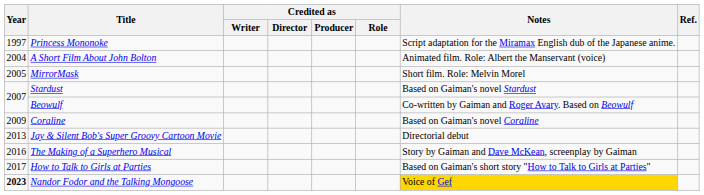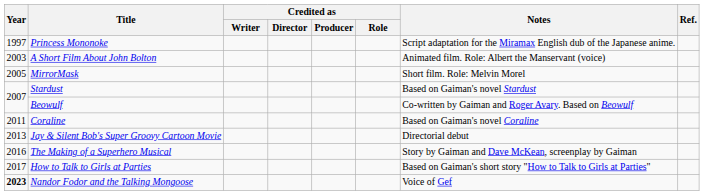A Short Film About John Bolton | Year: 2004 -> 2003
Coraline | Year: 2009 -> 2011
Nandor Fodor and the Talking Mongoose | Notes: gold background -> no background
